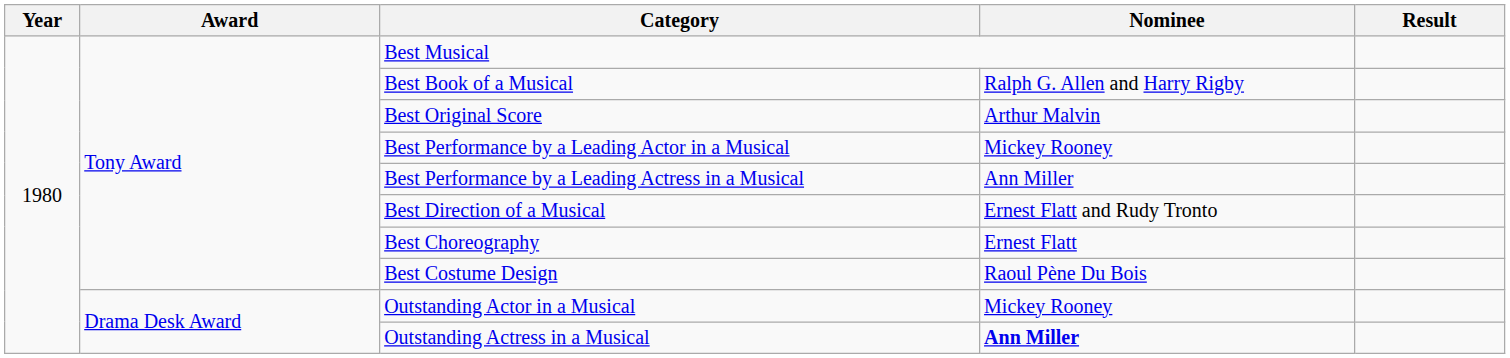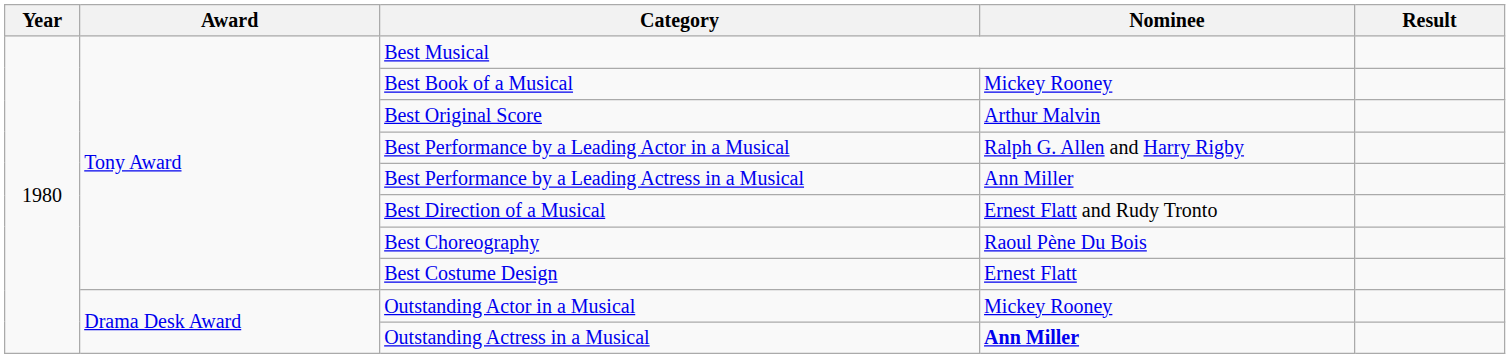Best Book of a Musical | Nominee: Ralph G. Allen and Harry Rigby -> Mickey Rooney
Best Performance by a Leading Actor in a Musical | Nominee: Mickey Rooney -> Ralph G. Allen and Harry Rigby
Best Choreography | Nominee: Ernest Flatt -> Raoul Pène Du Bois
Best Costume Design | Nominee: Raoul Pène Du Bois -> Ernest Flatt
